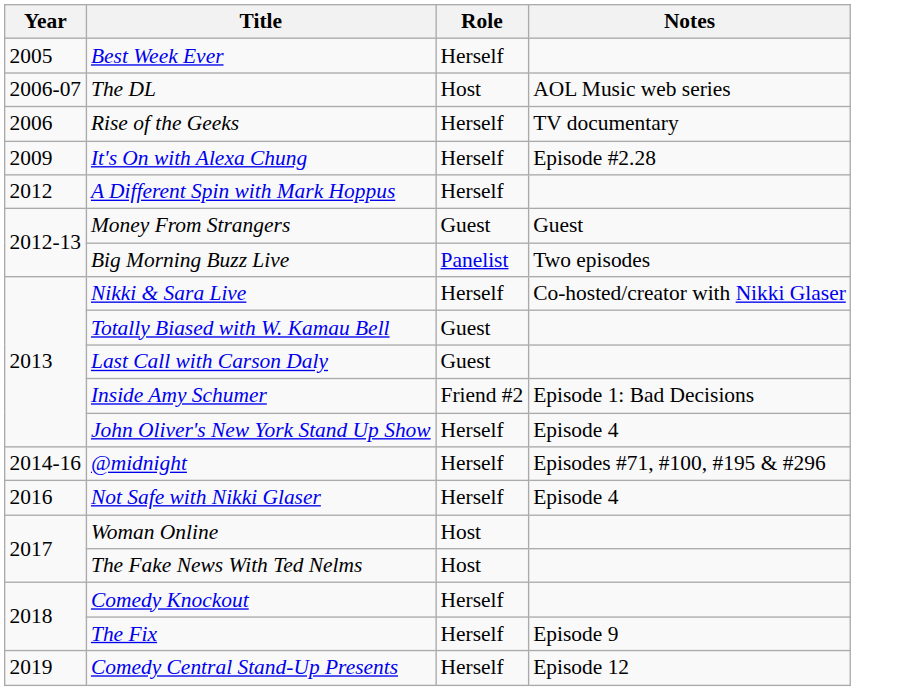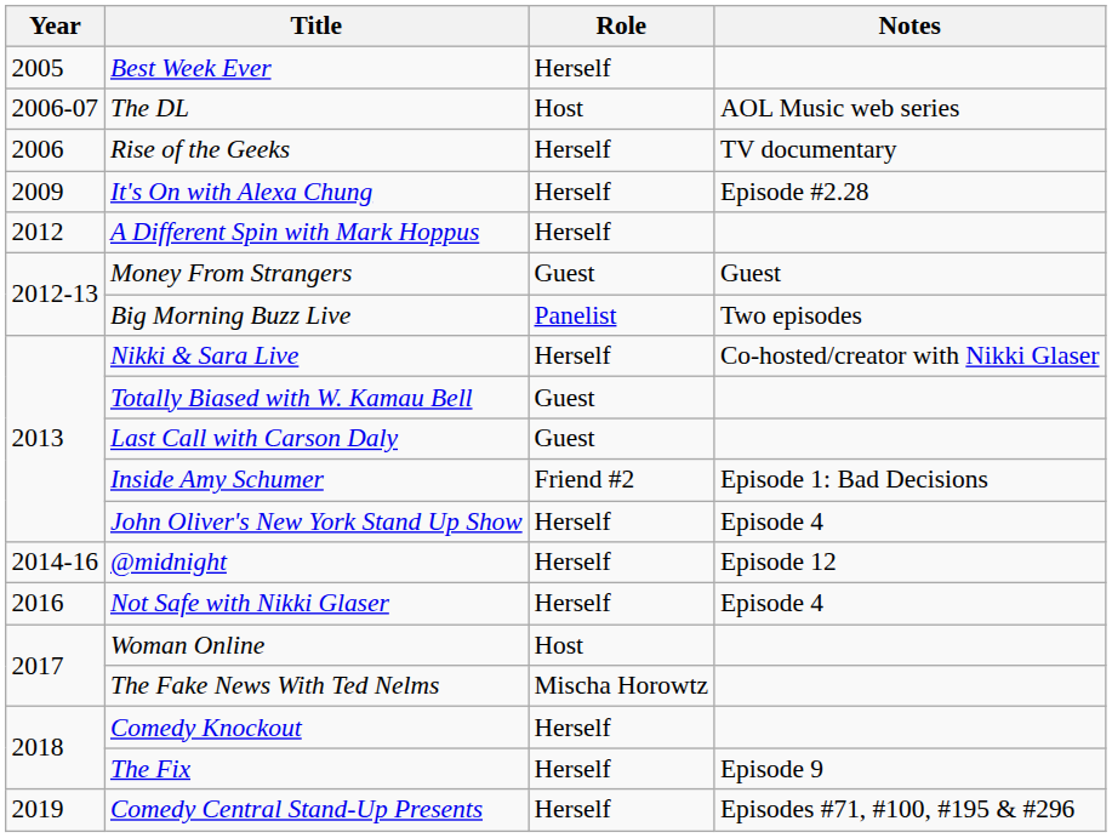@midnight | Notes: Episodes #71, #100, #195 & #296 -> Episode 12
The Fake News With Ted Nelms | Role: Host -> Mischa Horowtz
Comedy Central Stand-Up Presents | Notes: Episode 12 -> Episodes #71, #100, #195 & #296
